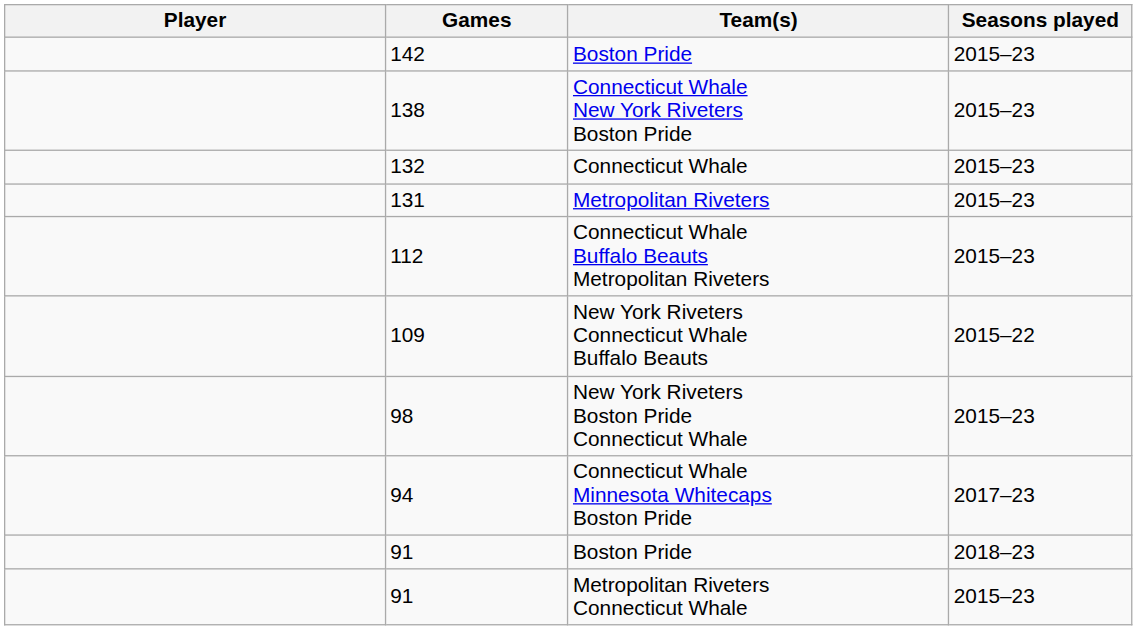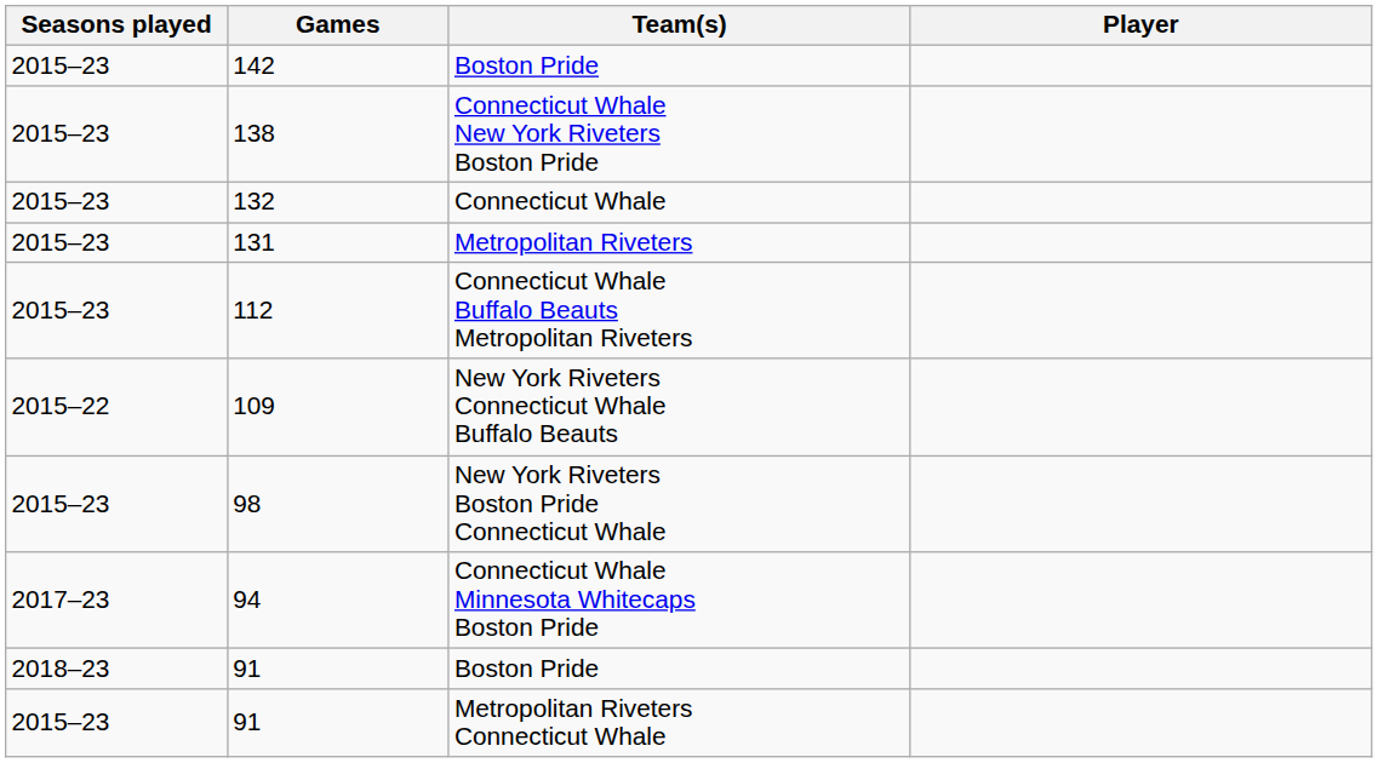columns swapped: Player <-> Seasons played
